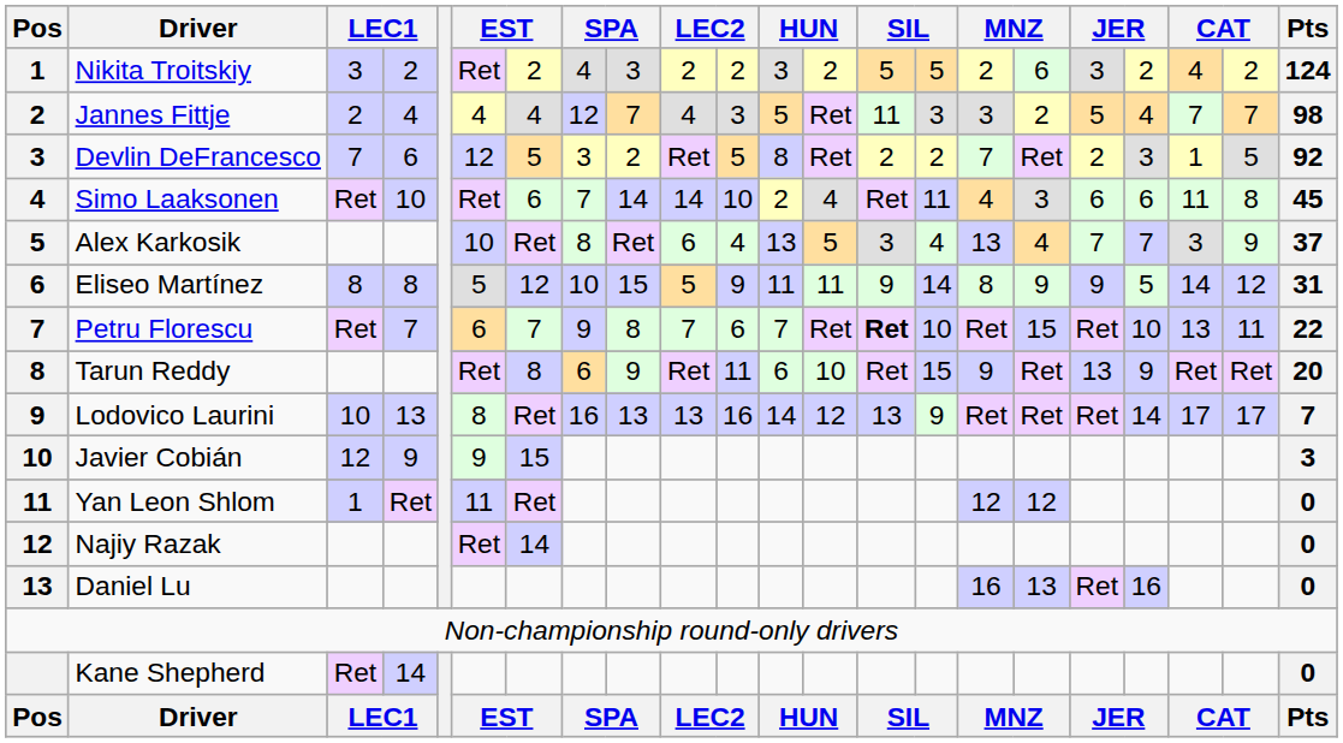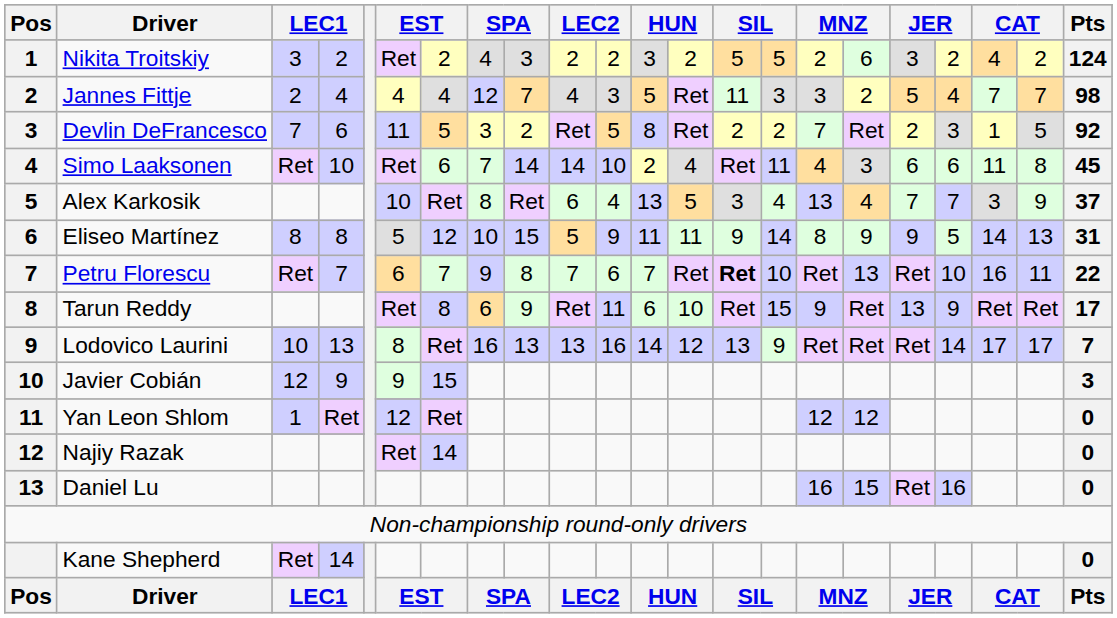Devlin DeFrancesco | column 6: 12 -> 11
Eliseo Martínez | column 21: 12 -> 13
Petru Florescu | column 17: 15 -> 13
Petru Florescu | column 20: 13 -> 16
Tarun Reddy | Pts: 20 -> 17
Yan Leon Shlom | column 6: 11 -> 12
Daniel Lu | column 17: 13 -> 15
